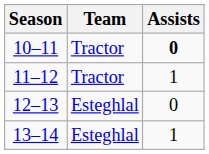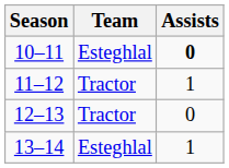10–11 | Team: Tractor -> Esteghlal
12–13 | Team: Esteghlal -> Tractor
